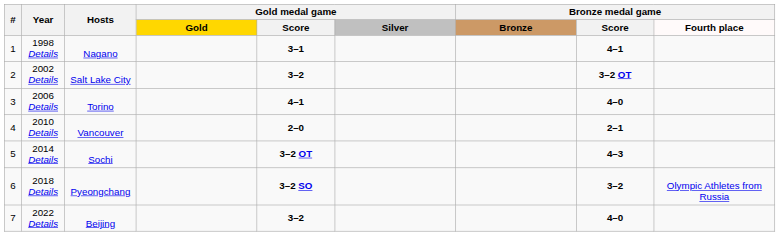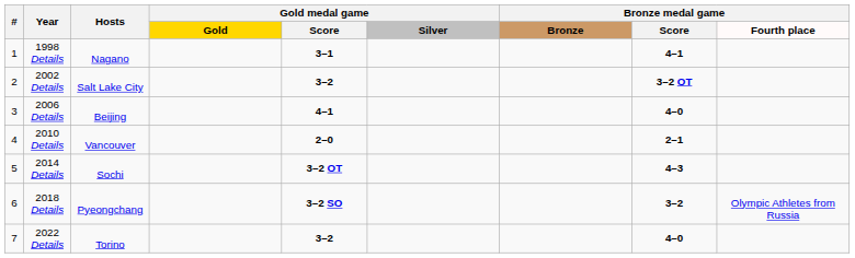2006 Details | Hosts: Torino -> Beijing
2022 Details | Hosts: Beijing -> Torino
